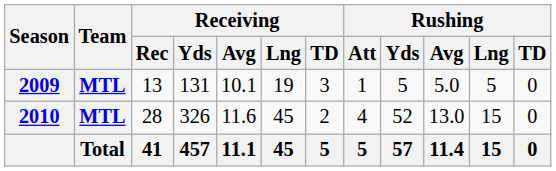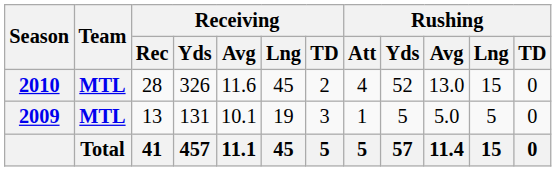rows swapped: 2009 <-> 2010
